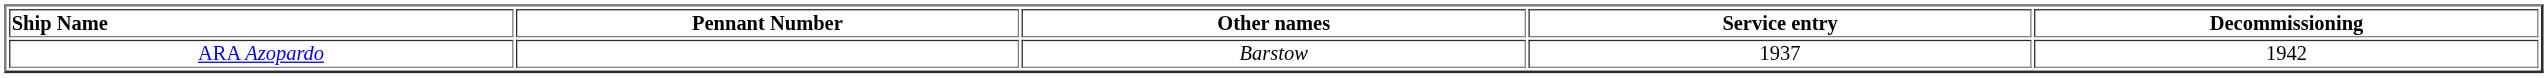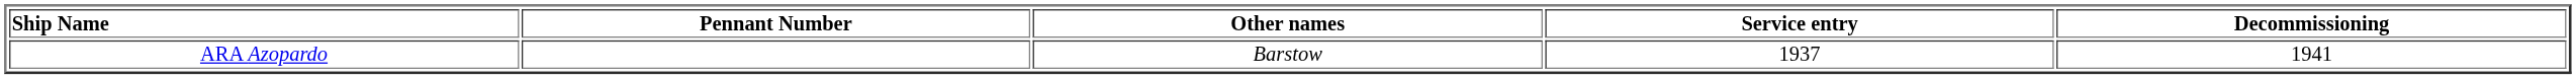ARA Azopardo | Decommissioning: 1942 -> 1941
